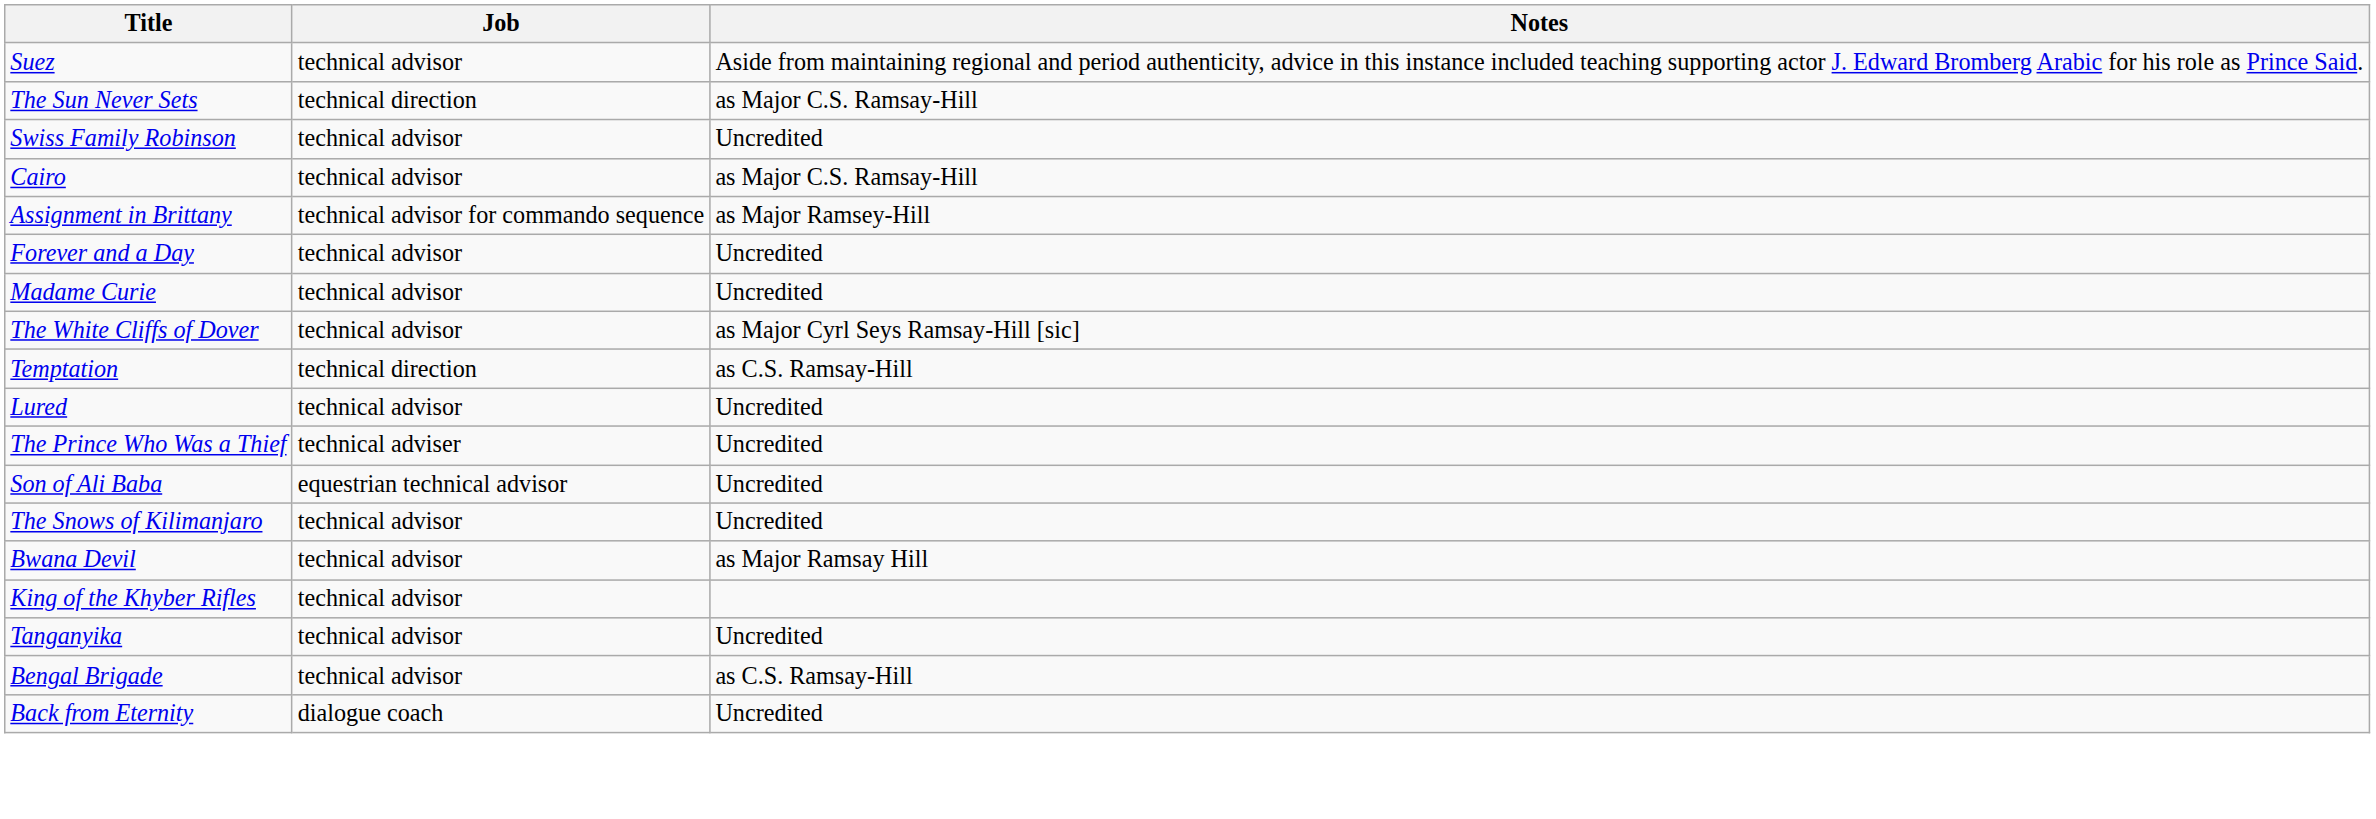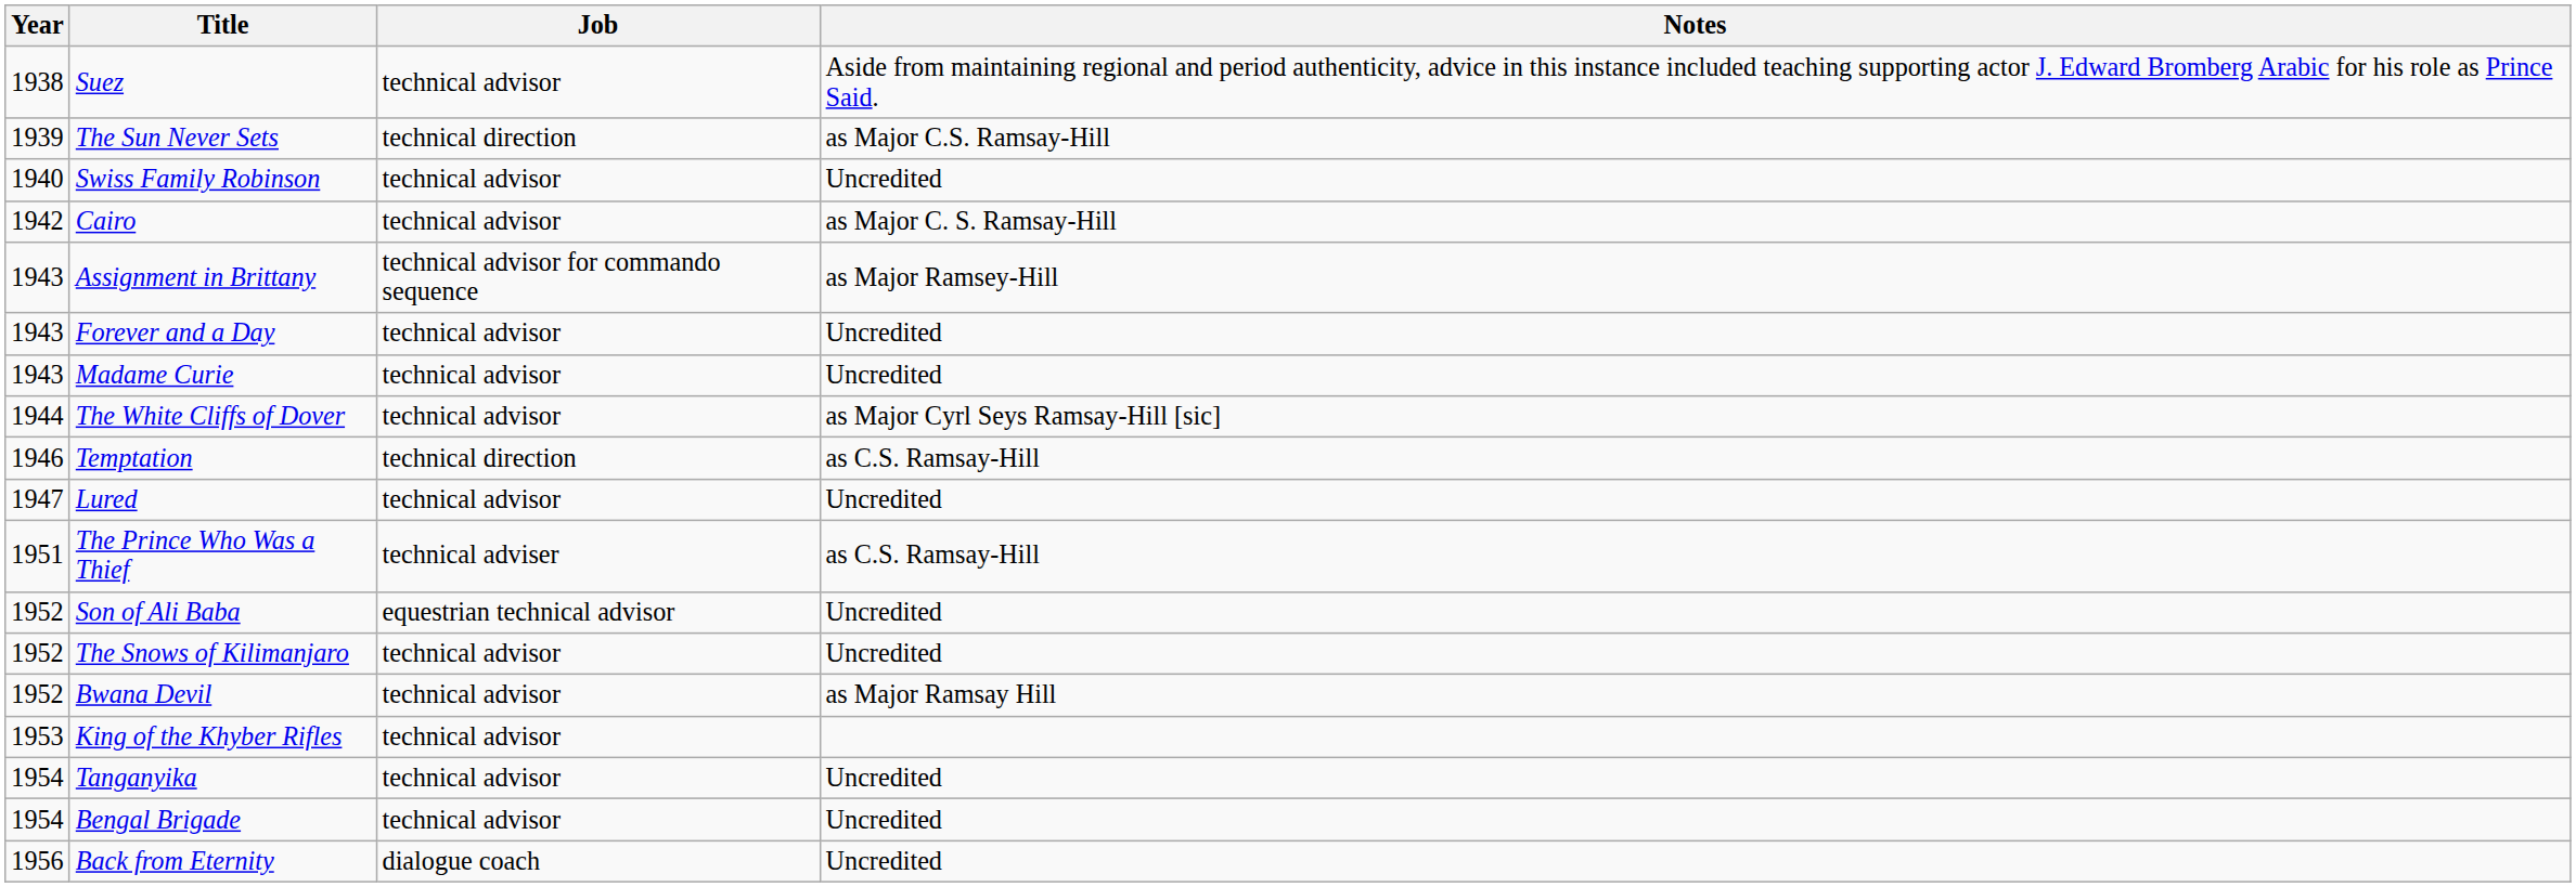+ column: Year | 1938 | 1939 | 1940 | 1942 | 1943 | 1943 | 1943 | 1944 | 1946 | 1947 | 1951 | 1952 | 1952 | 1952 | 1953 | 1954 | 1954 | 1956
Cairo | Notes: as Major C.S. Ramsay-Hill -> as Major C. S. Ramsay-Hill
The Prince Who Was a Thief | Notes: Uncredited -> as C.S. Ramsay-Hill
Bengal Brigade | Notes: as C.S. Ramsay-Hill -> Uncredited
